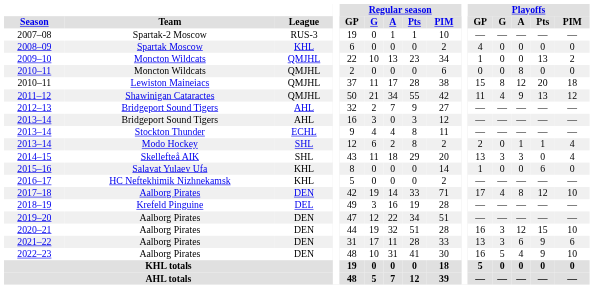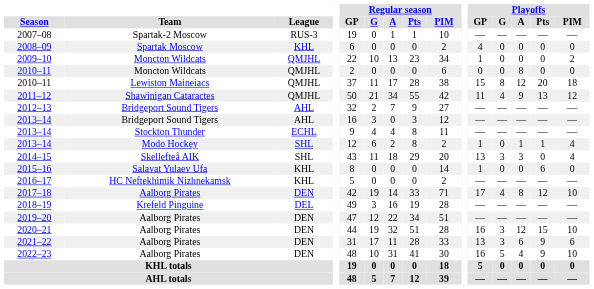2009–10 | Playoffs / Pts: 13 -> 0
2013–14 / Modo Hockey | Playoffs / GP: 2 -> 1
